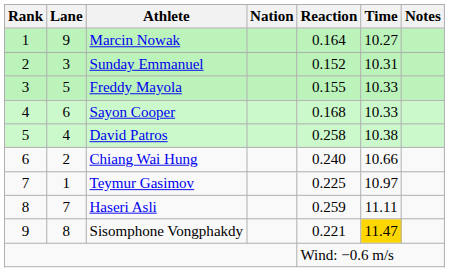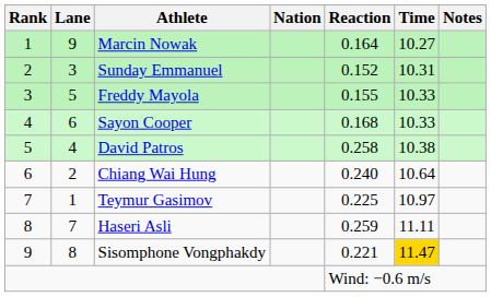Chiang Wai Hung | Time: 10.66 -> 10.64
